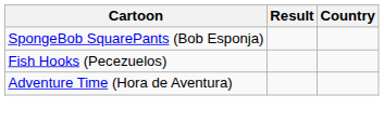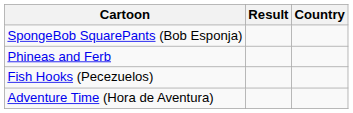+ row: Phineas and Ferb
